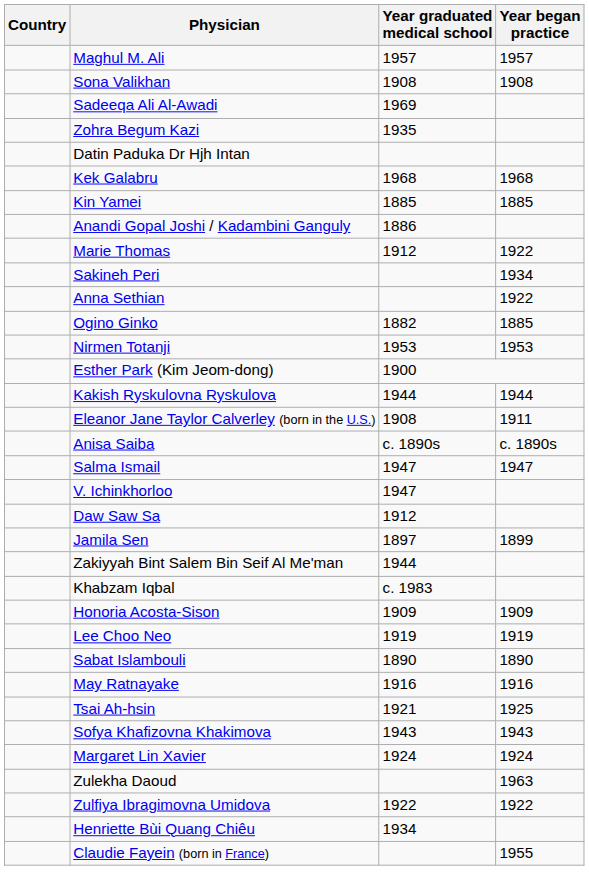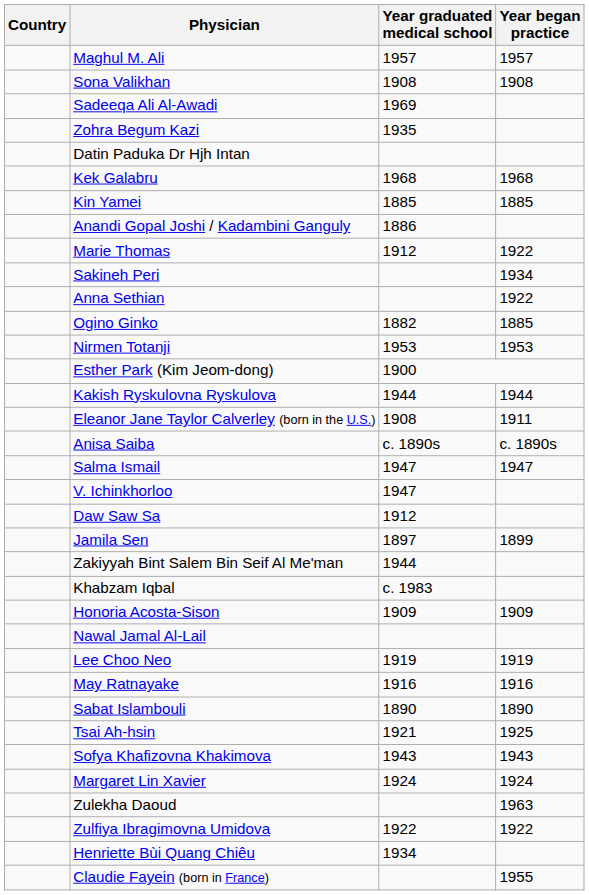+ row: Nawal Jamal Al-Lail
rows swapped: May Ratnayake <-> Sabat Islambouli
